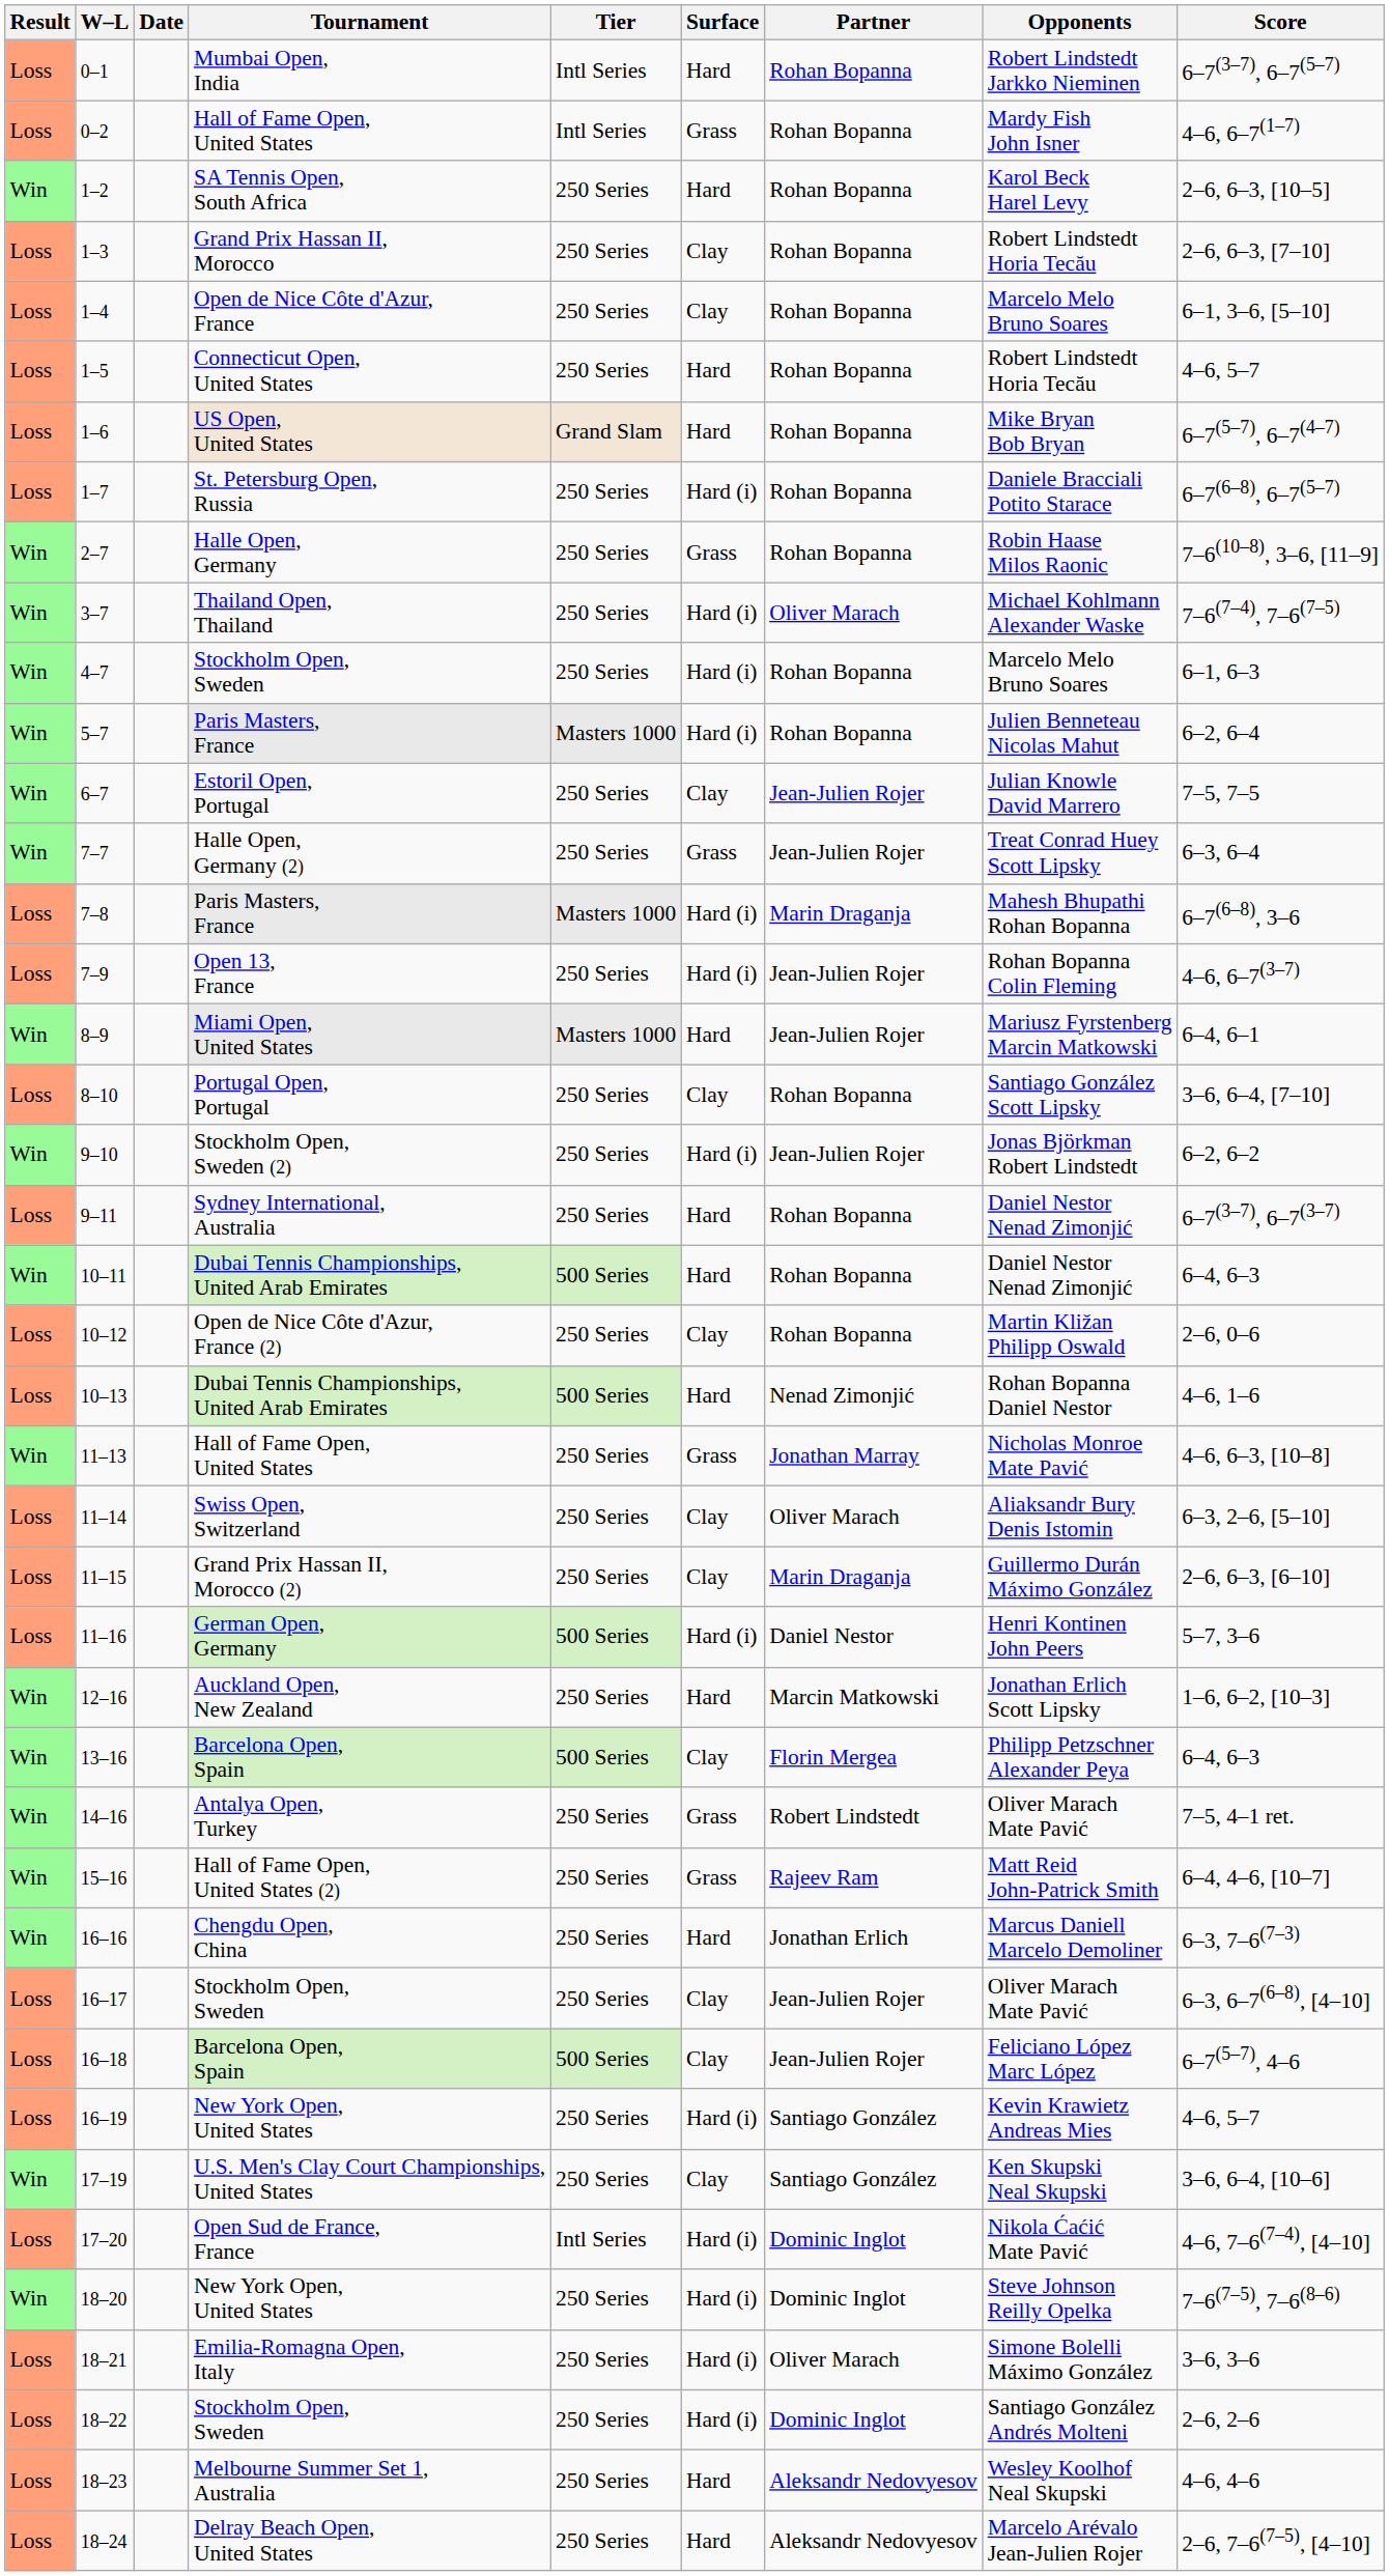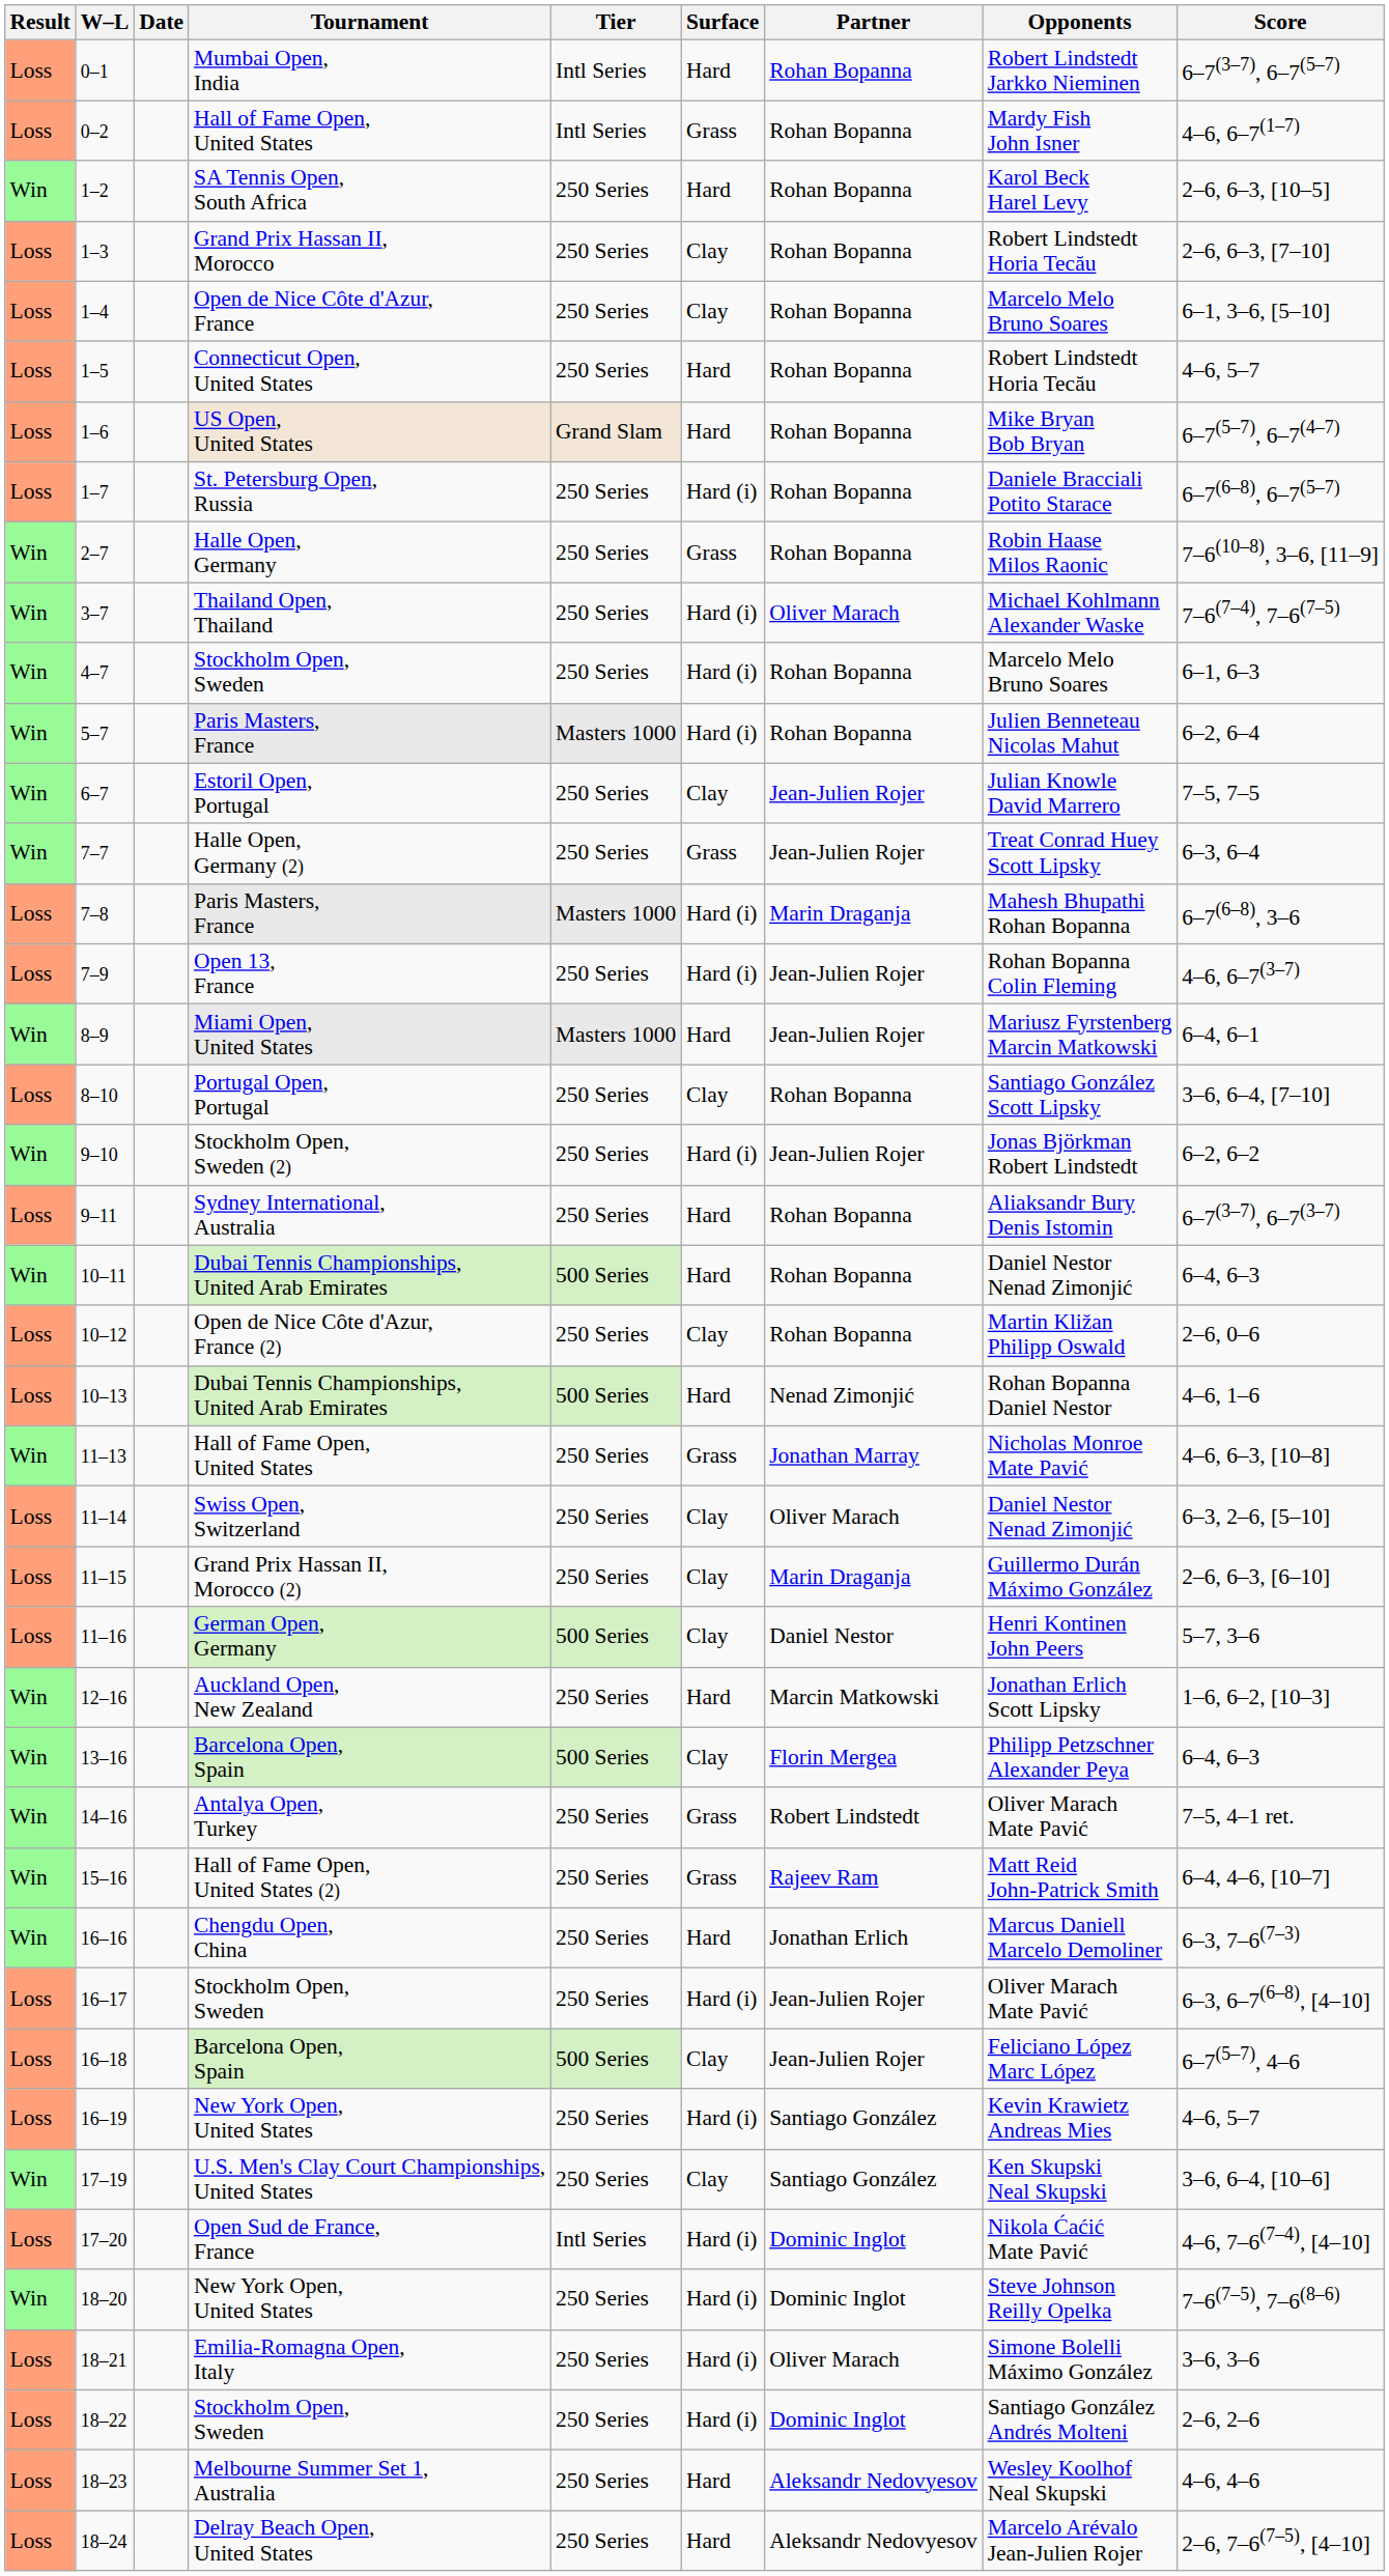9–11 | Opponents: Daniel Nestor Nenad Zimonjić -> Aliaksandr Bury Denis Istomin
11–14 | Opponents: Aliaksandr Bury Denis Istomin -> Daniel Nestor Nenad Zimonjić
11–16 | Surface: Hard (i) -> Clay
16–17 | Surface: Clay -> Hard (i)
